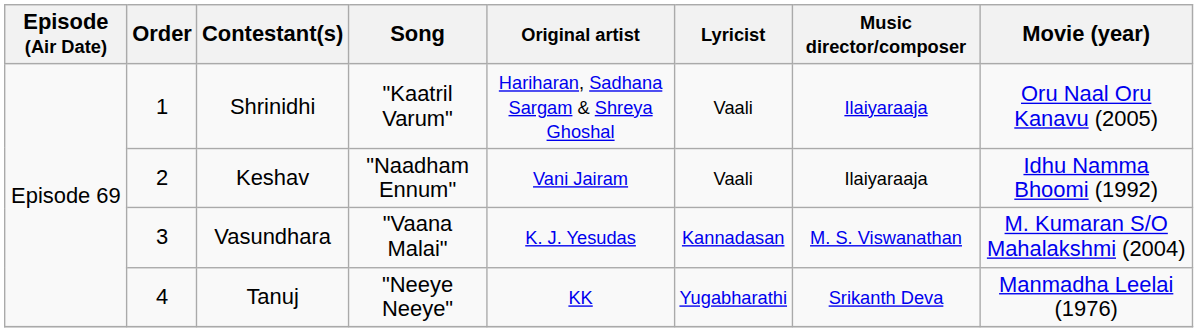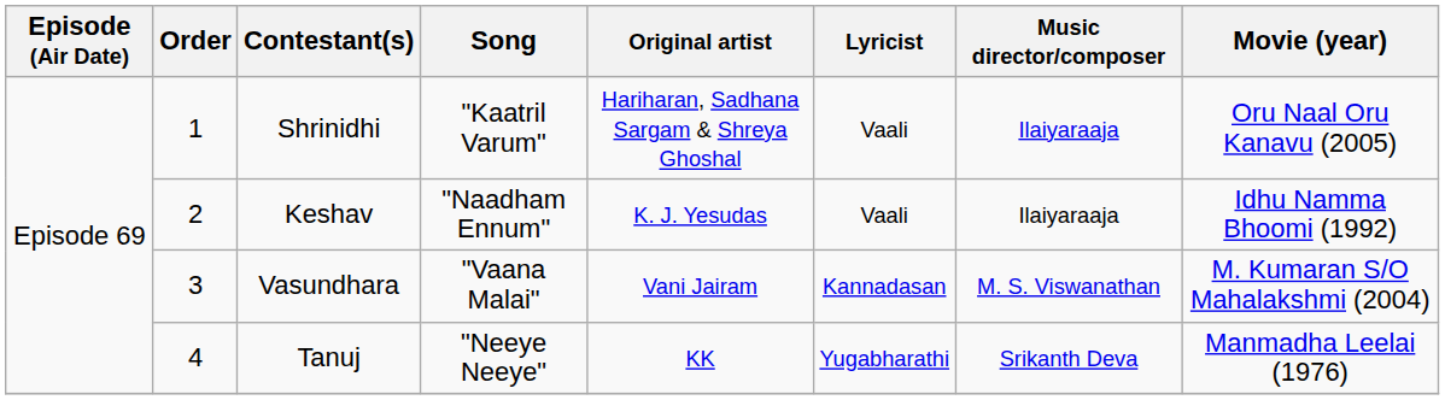Keshav | Original artist: Vani Jairam -> K. J. Yesudas
Vasundhara | Original artist: K. J. Yesudas -> Vani Jairam
